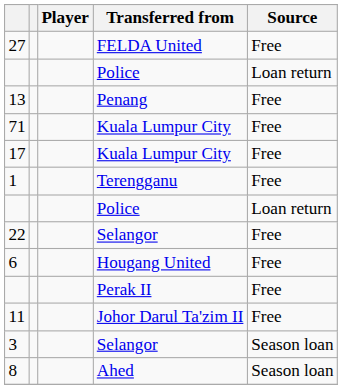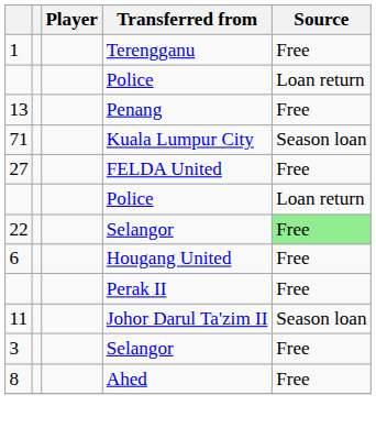rows swapped: 1 <-> 27
71 | Source: Free -> Season loan
- row: 17 | Kuala Lumpur City | Free
22 | Source: no background -> lightgreen background
11 | Source: Free -> Season loan
3 | Source: Season loan -> Free
8 | Source: Season loan -> Free
